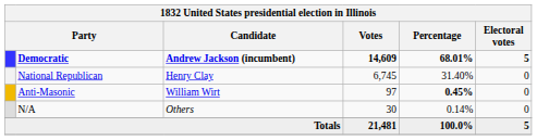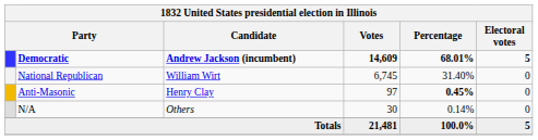National Republican | Candidate: Henry Clay -> William Wirt
Anti-Masonic | Candidate: William Wirt -> Henry Clay
